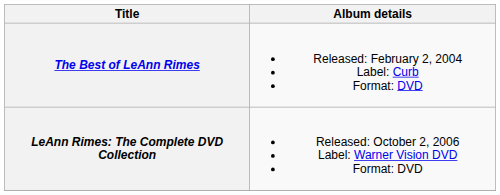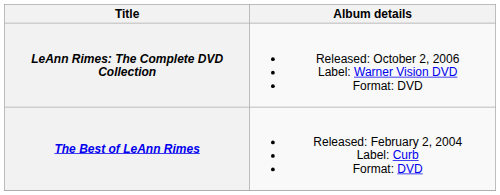rows swapped: The Best of LeAnn Rimes <-> LeAnn Rimes: The Complete DVD Collection
